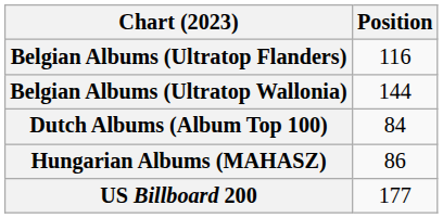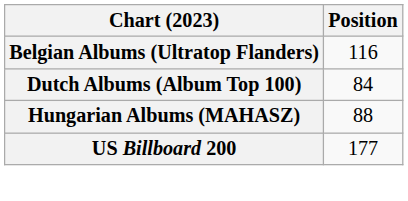- row: Belgian Albums (Ultratop Wallonia) | 144
Hungarian Albums (MAHASZ) | Position: 86 -> 88
